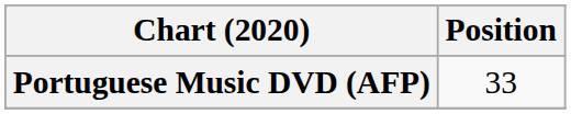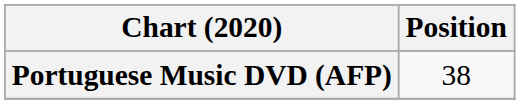Portuguese Music DVD (AFP) | Position: 33 -> 38
